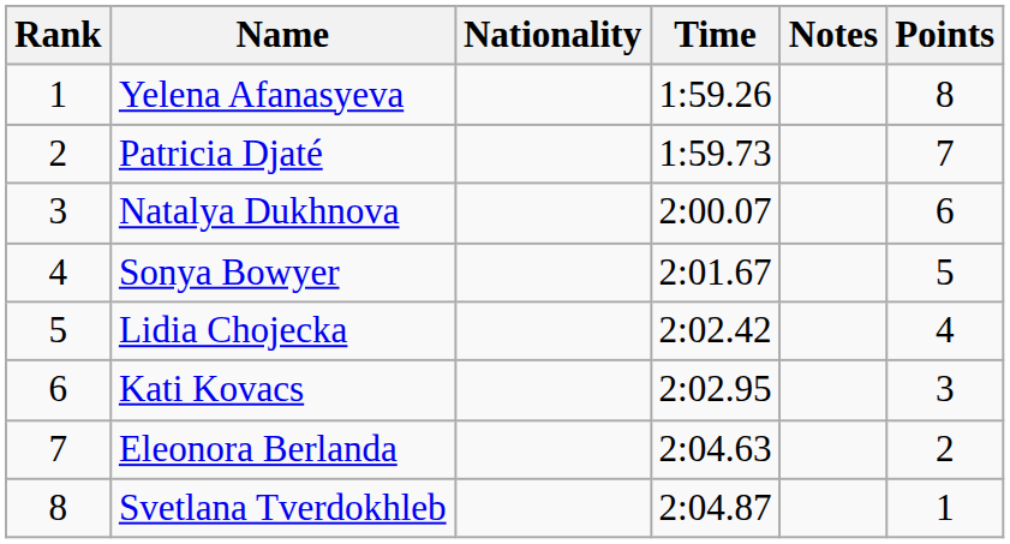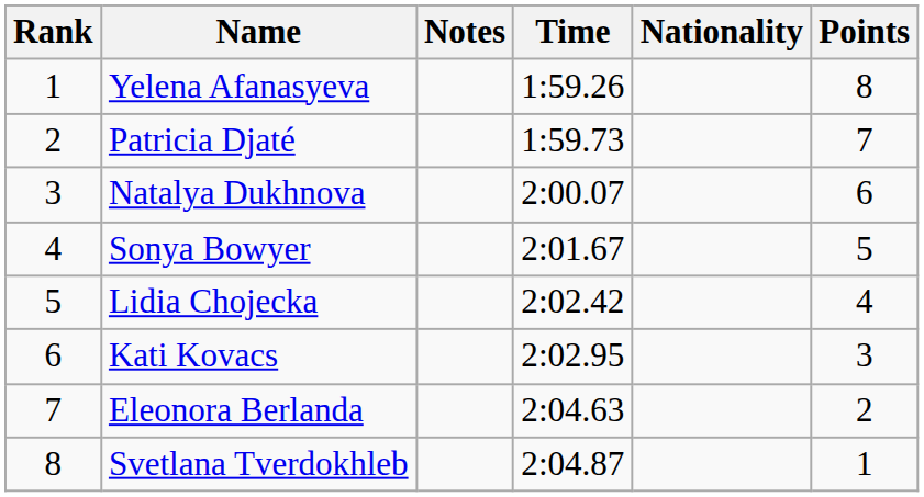columns swapped: Nationality <-> Notes
